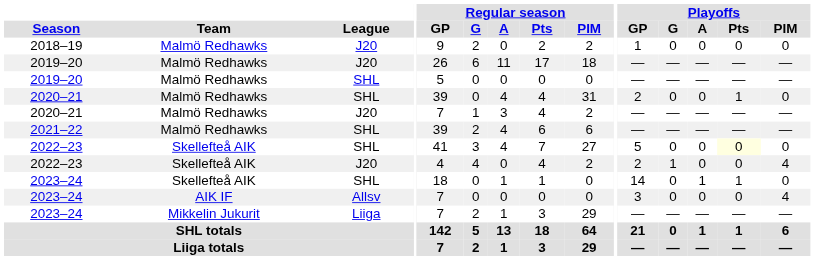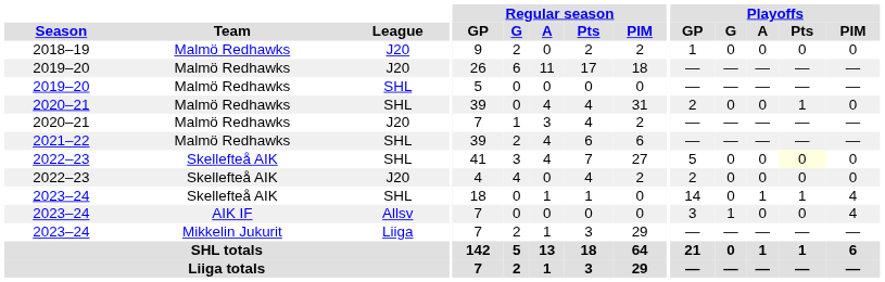2022–23 / J20 | Playoffs / G: 1 -> 0
2022–23 / J20 | Playoffs / PIM: 4 -> 0
2023–24 / SHL | Playoffs / PIM: 0 -> 4
2023–24 / Allsv | Playoffs / G: 0 -> 1
